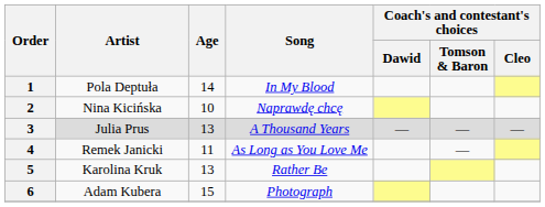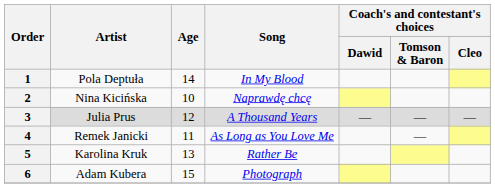3 | Age: 13 -> 12
